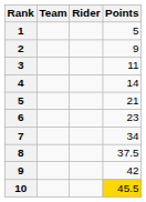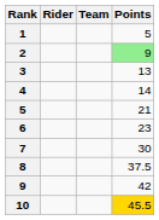columns swapped: Rider <-> Team
2 | Points: no background -> lightgreen background
3 | Points: 11 -> 13
7 | Points: 34 -> 30
